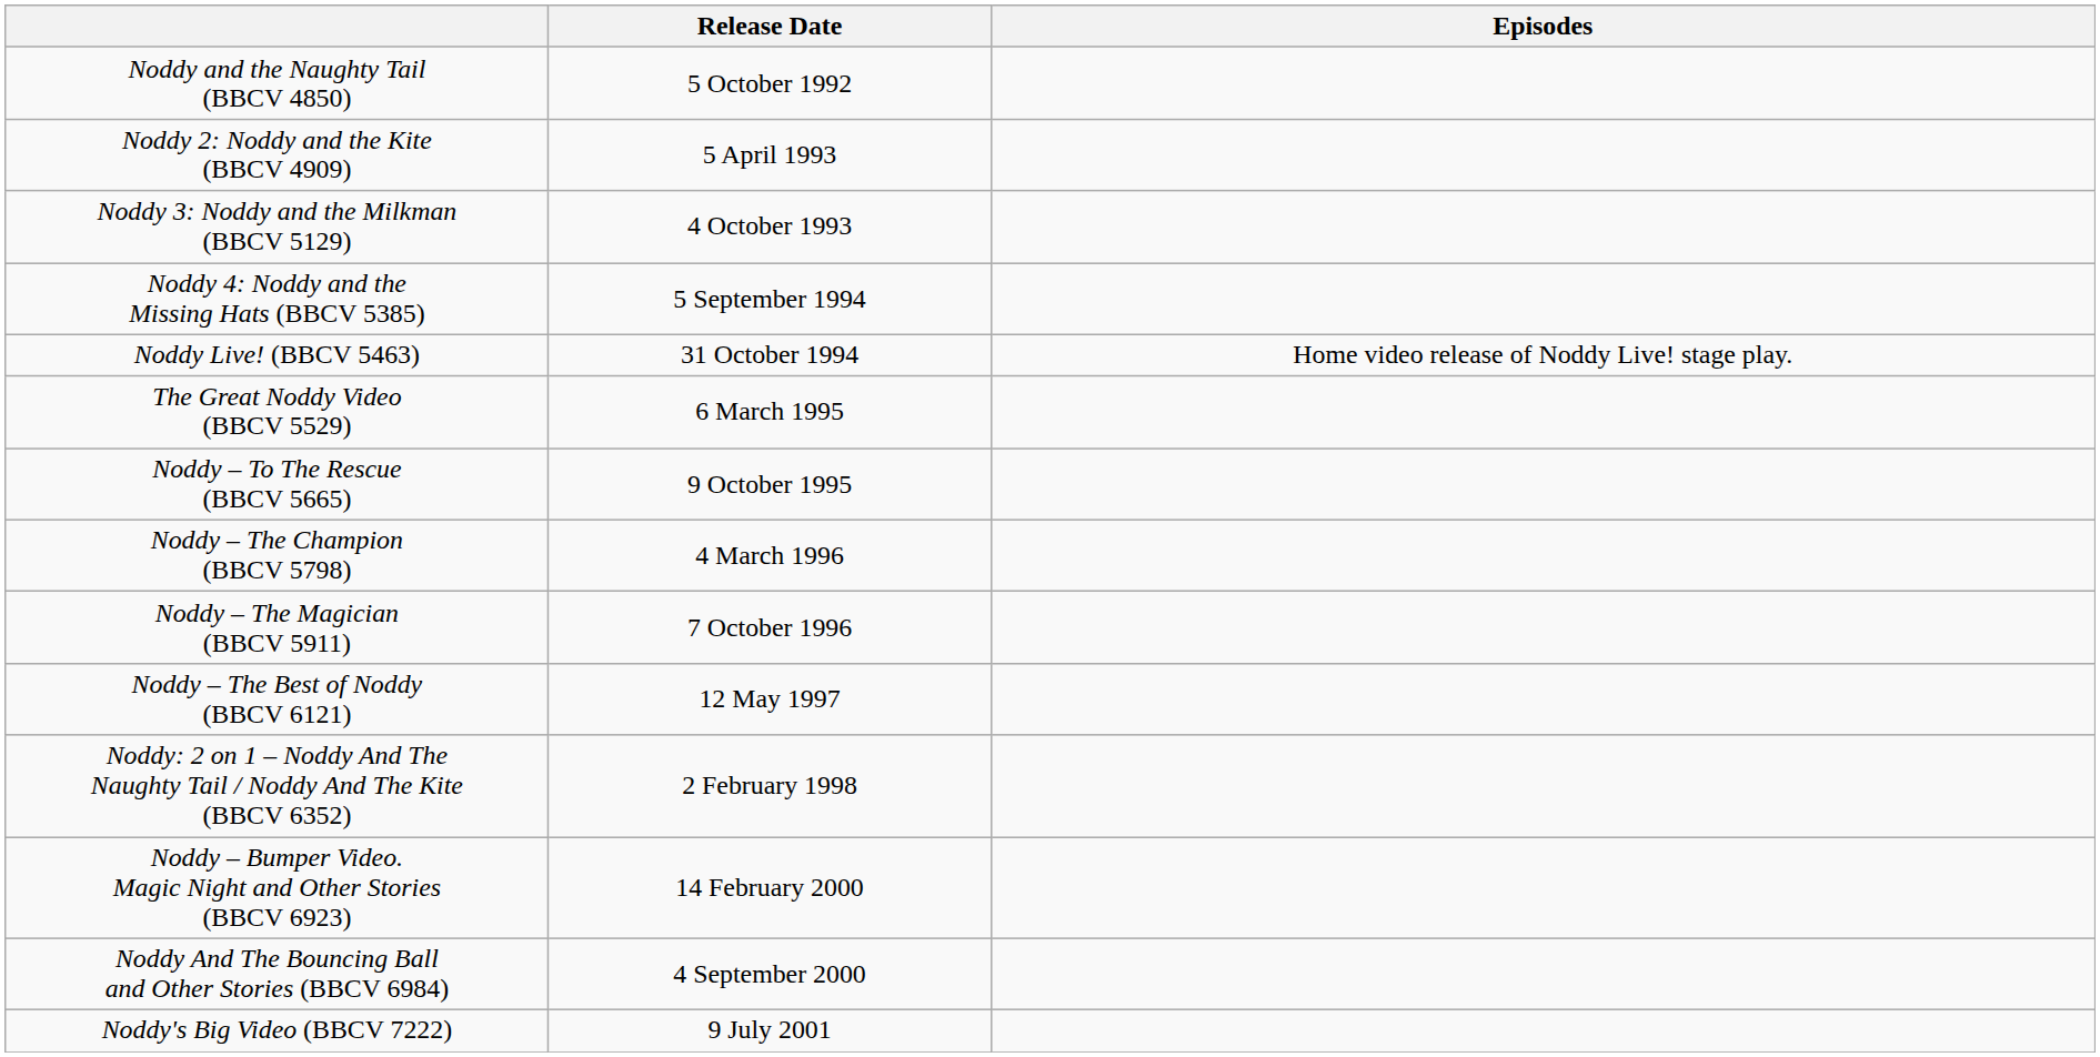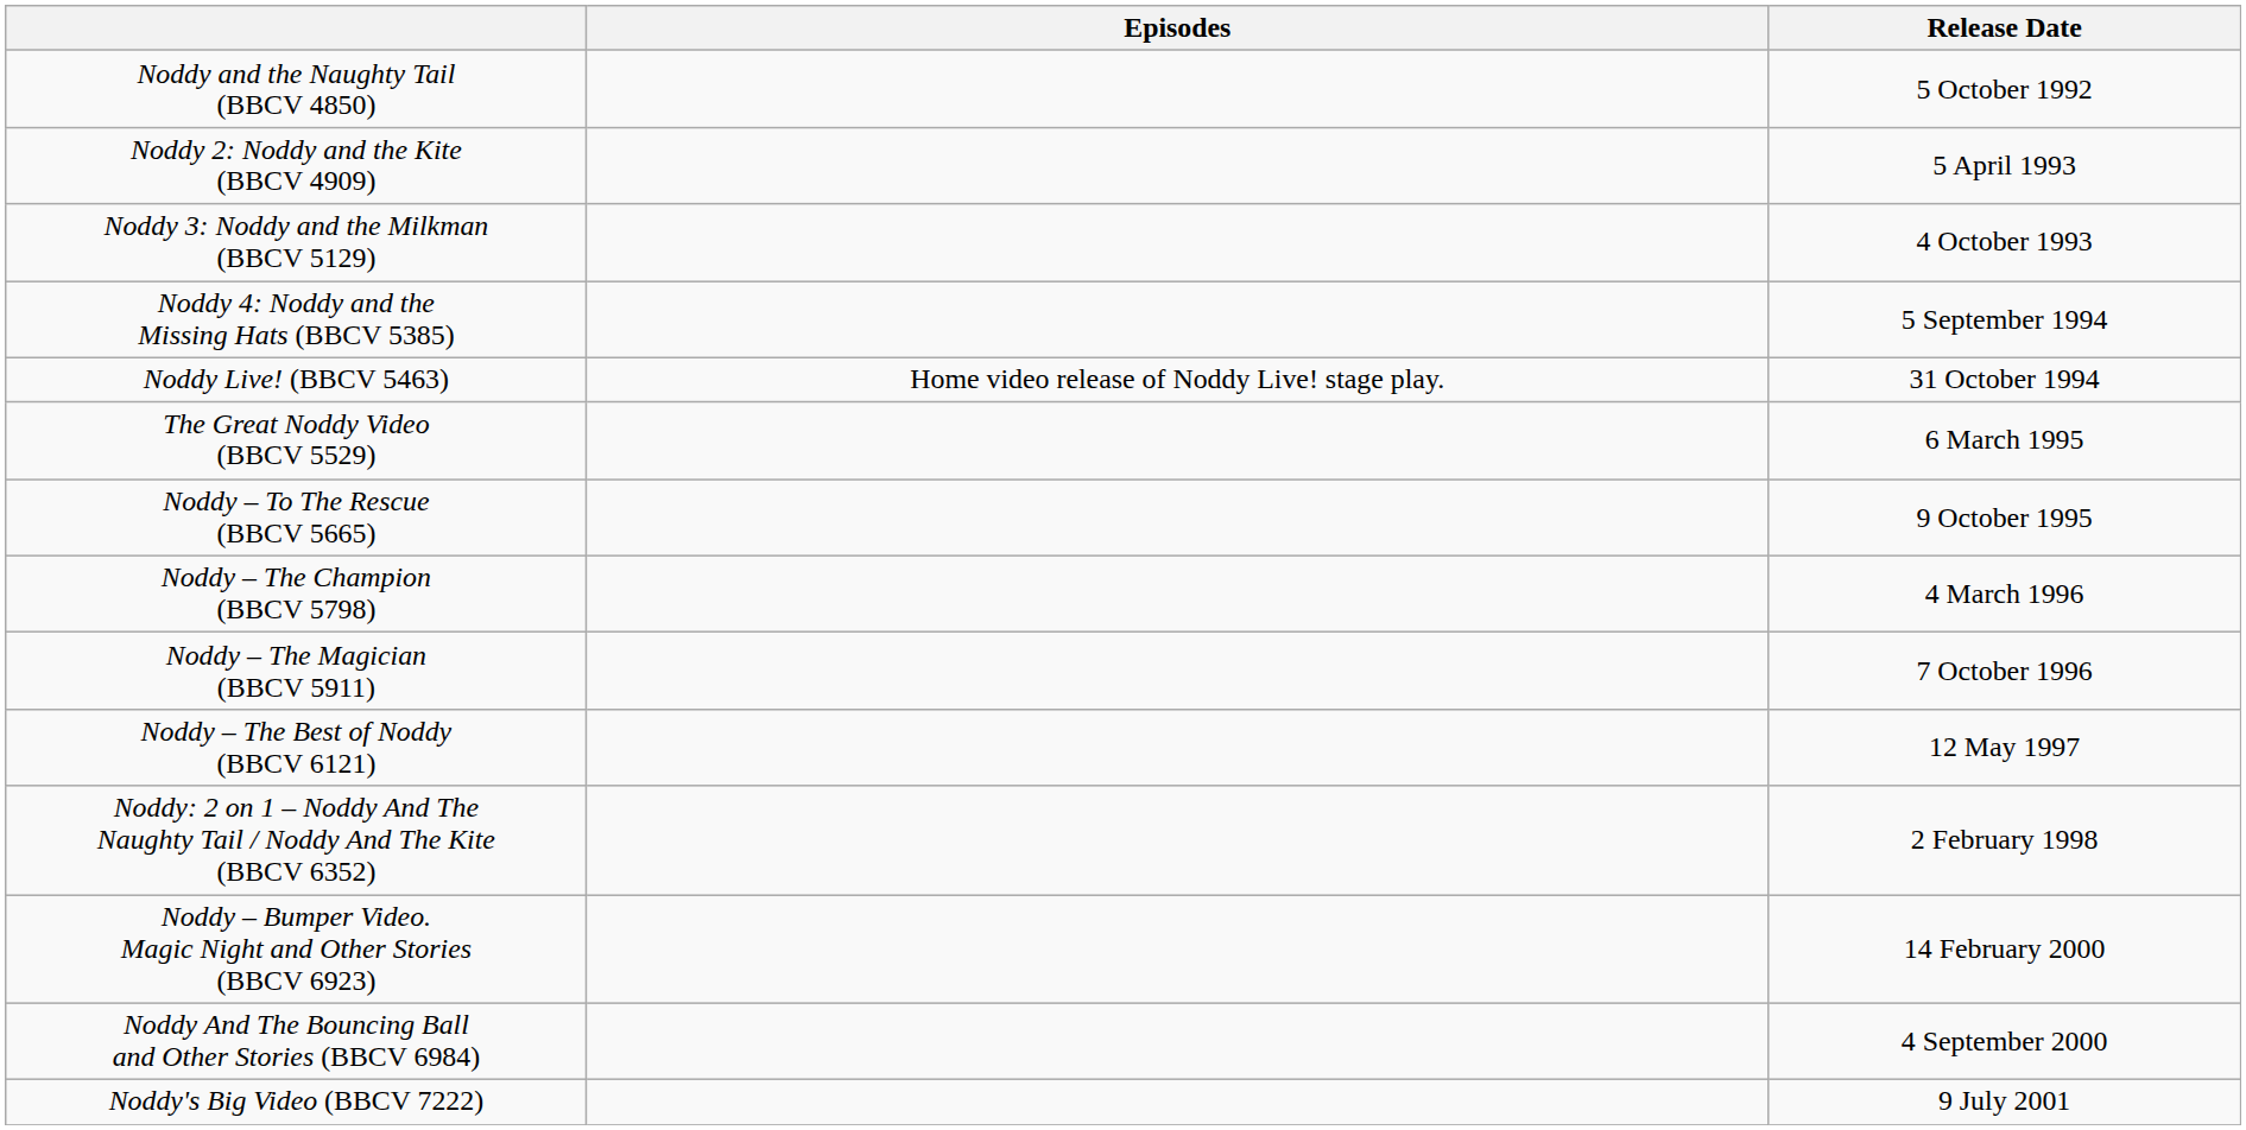columns swapped: Release Date <-> Episodes
